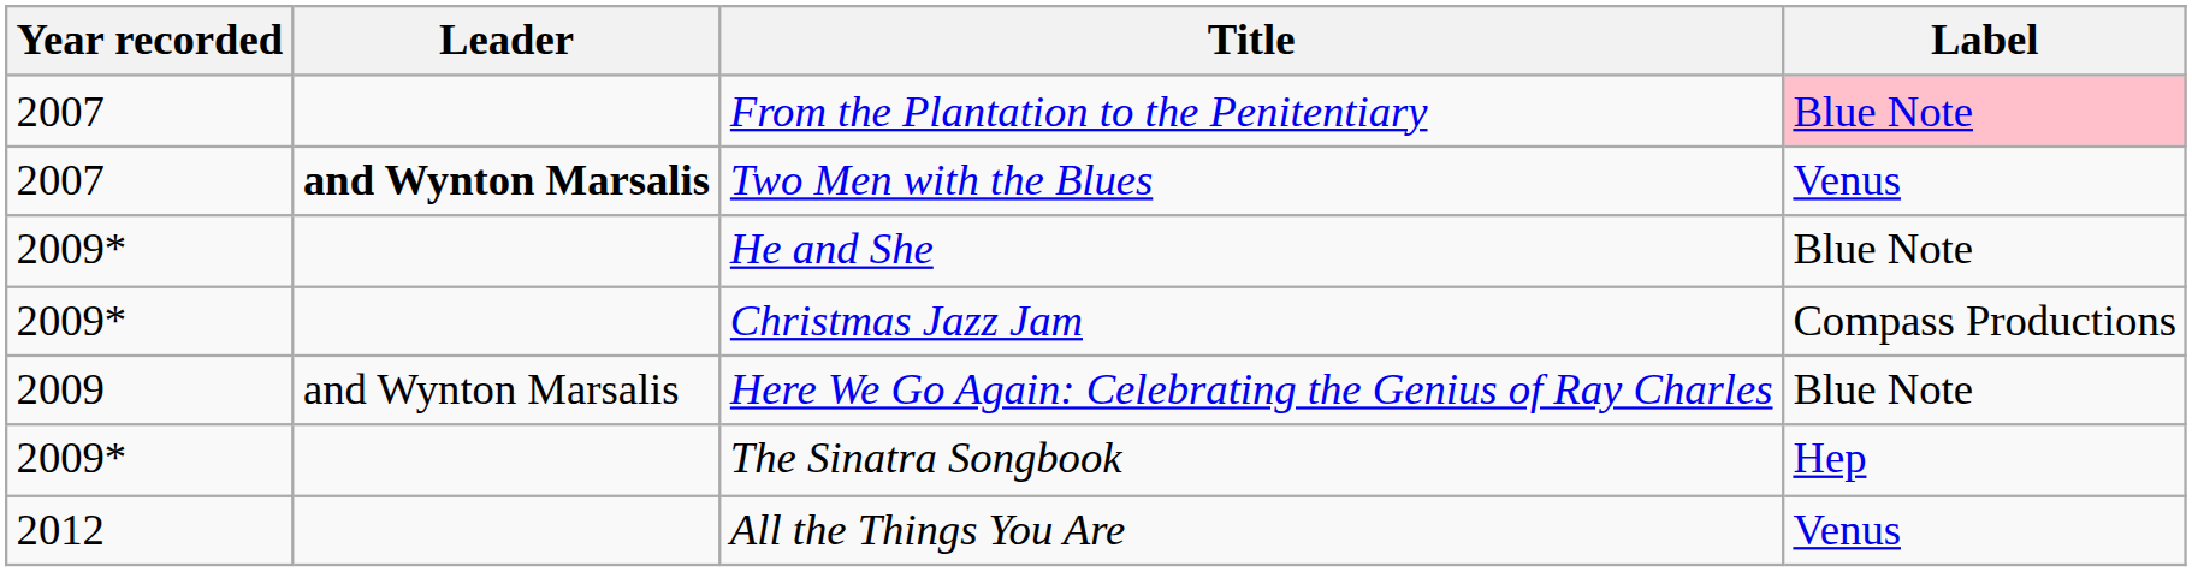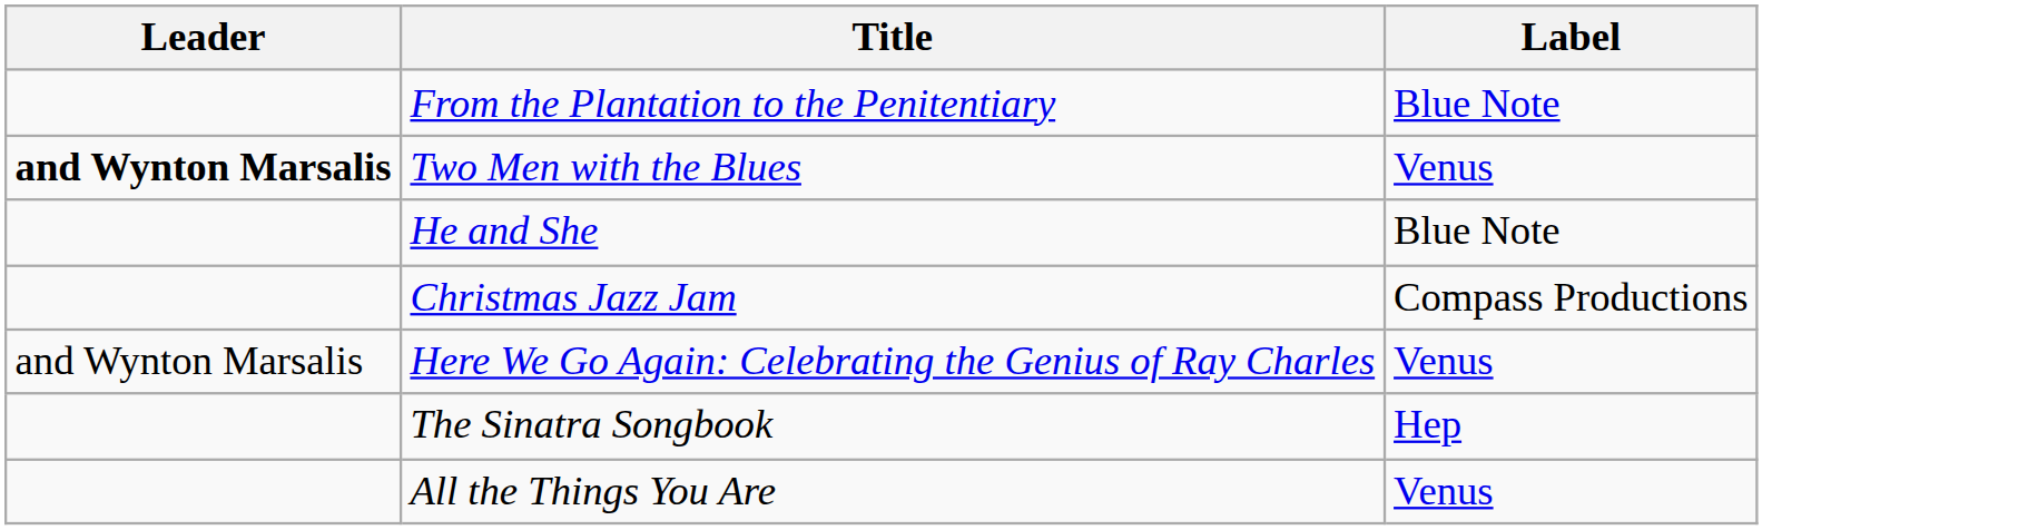- column: Year recorded | 2007 | 2007 | 2009* | 2009* | 2009 | 2009* | 2012
From the Plantation to the Penitentiary | Label: pink background -> no background
Here We Go Again: Celebrating the Genius of Ray Charles | Label: Blue Note -> Venus
